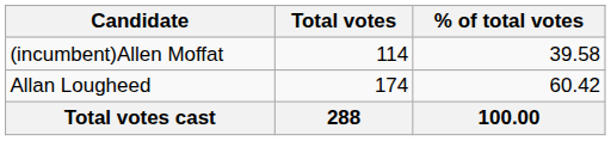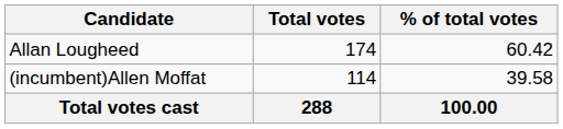rows swapped: Allan Lougheed <-> (incumbent)Allen Moffat
